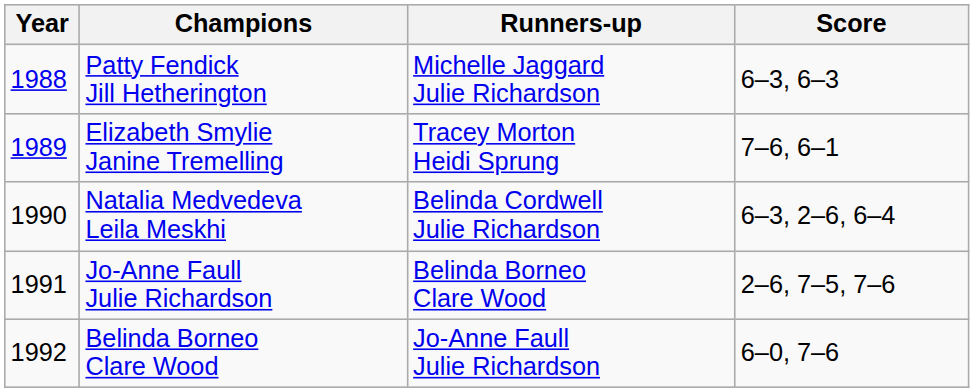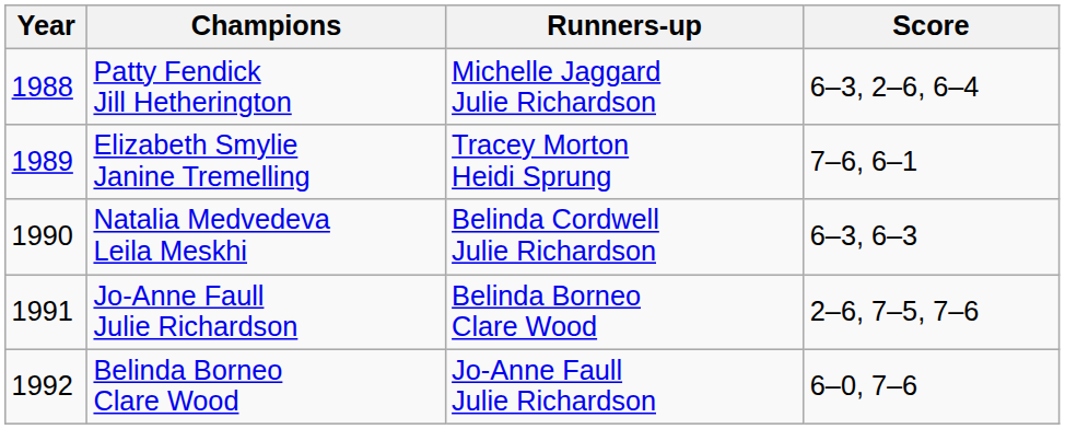Patty Fendick Jill Hetherington | Score: 6–3, 6–3 -> 6–3, 2–6, 6–4
Natalia Medvedeva Leila Meskhi | Score: 6–3, 2–6, 6–4 -> 6–3, 6–3
